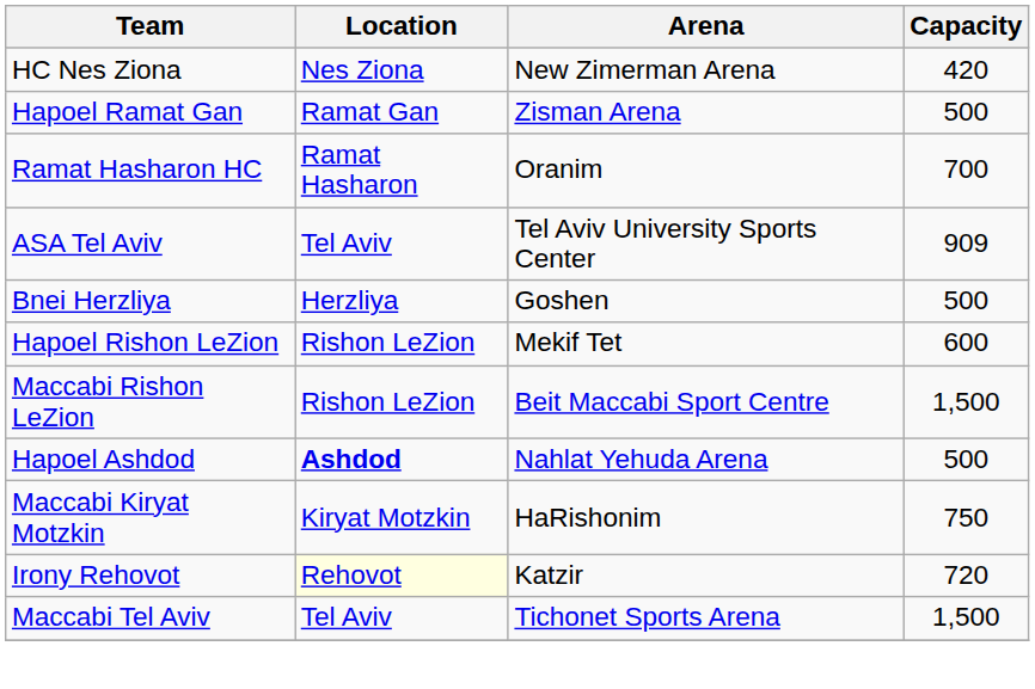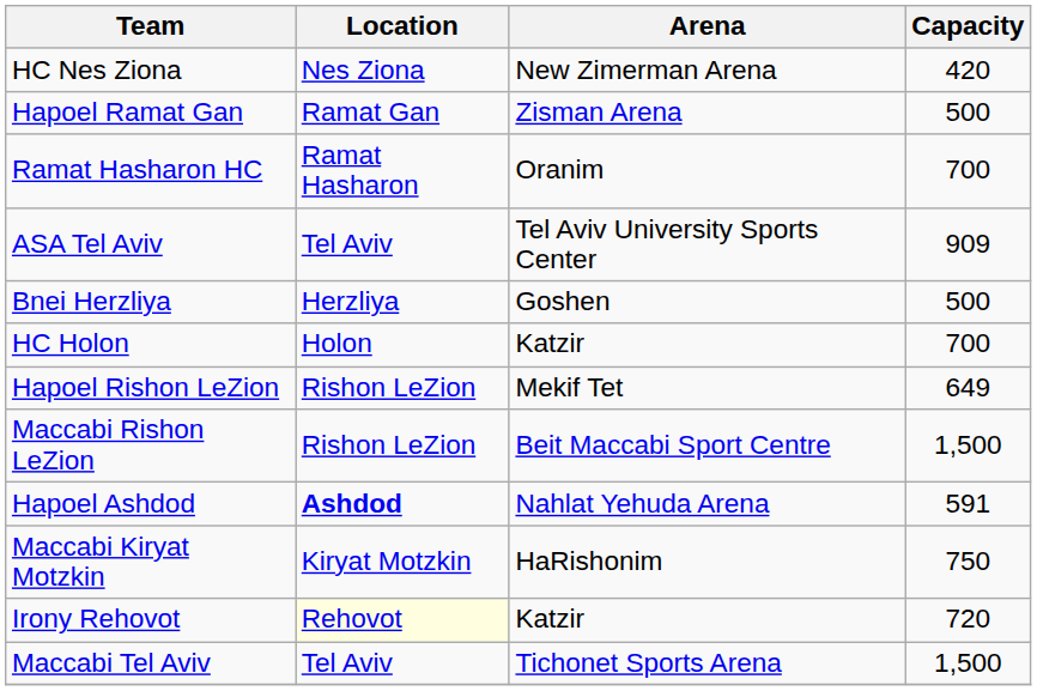+ row: HC Holon | Holon | Katzir | 700
Hapoel Rishon LeZion | Capacity: 600 -> 649
Hapoel Ashdod | Capacity: 500 -> 591
